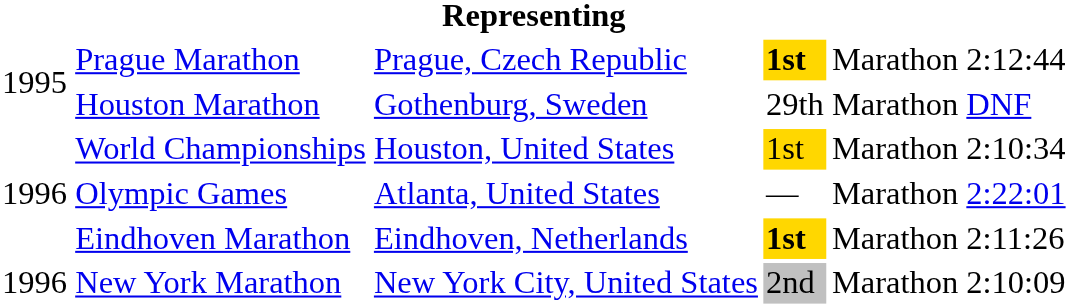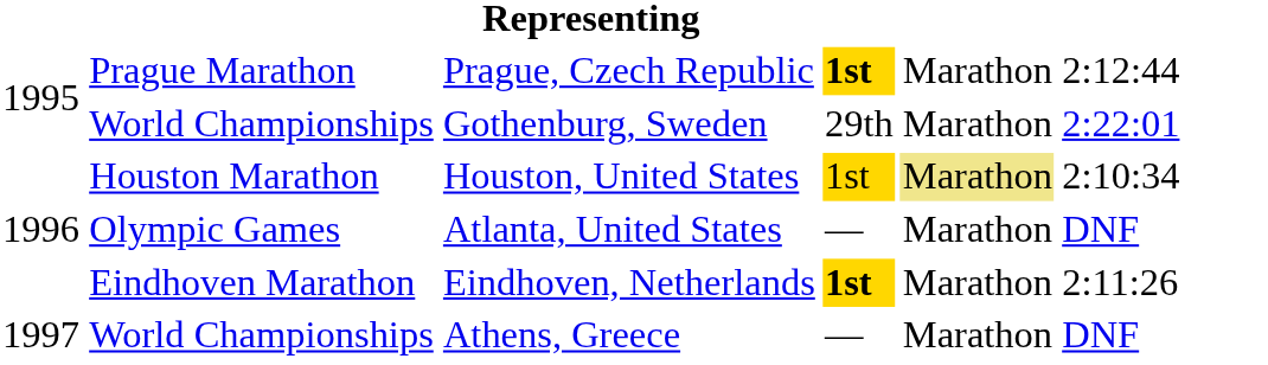Gothenburg, Sweden | column 2: Houston Marathon -> World Championships
Gothenburg, Sweden | column 6: DNF -> 2:22:01
Houston, United States | column 2: World Championships -> Houston Marathon
Houston, United States | column 5: no background -> khaki background
Atlanta, United States | column 6: 2:22:01 -> DNF
- row: 1996 | New York Marathon | New York City, United States | 2nd | Marathon | 2:10:09
+ row: 1997 | World Championships | Athens, Greece | — | Marathon | DNF
